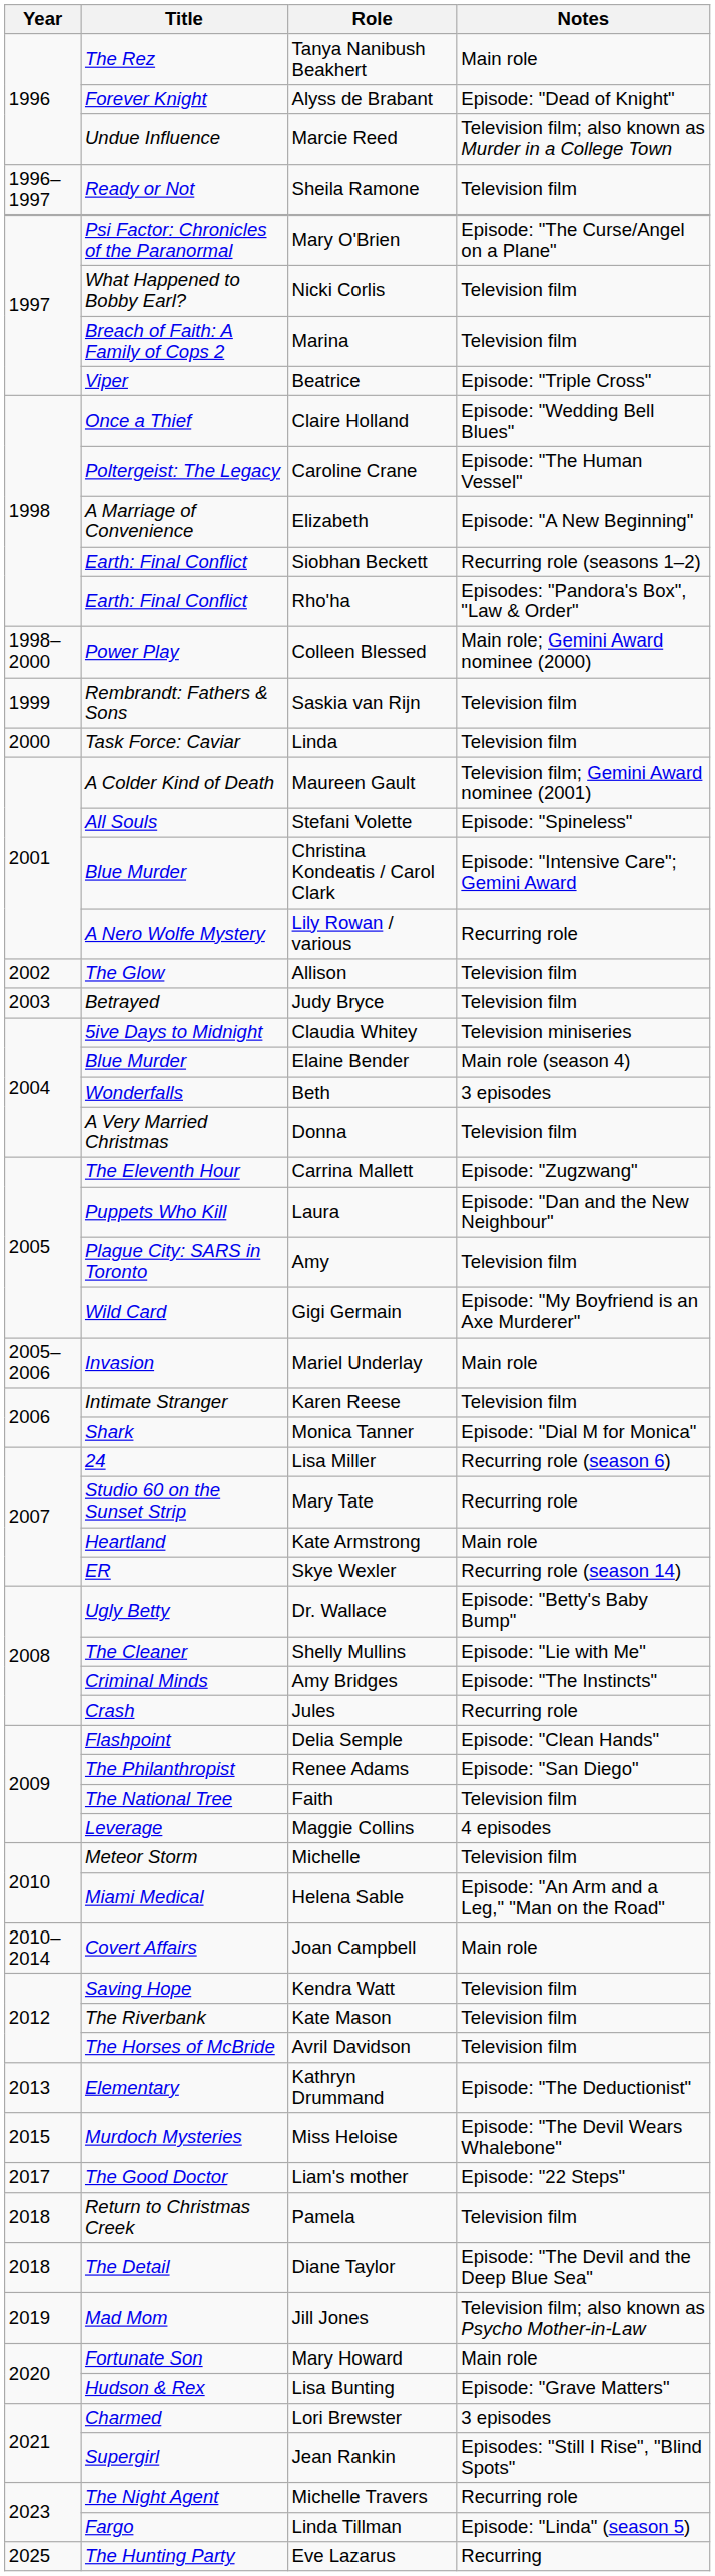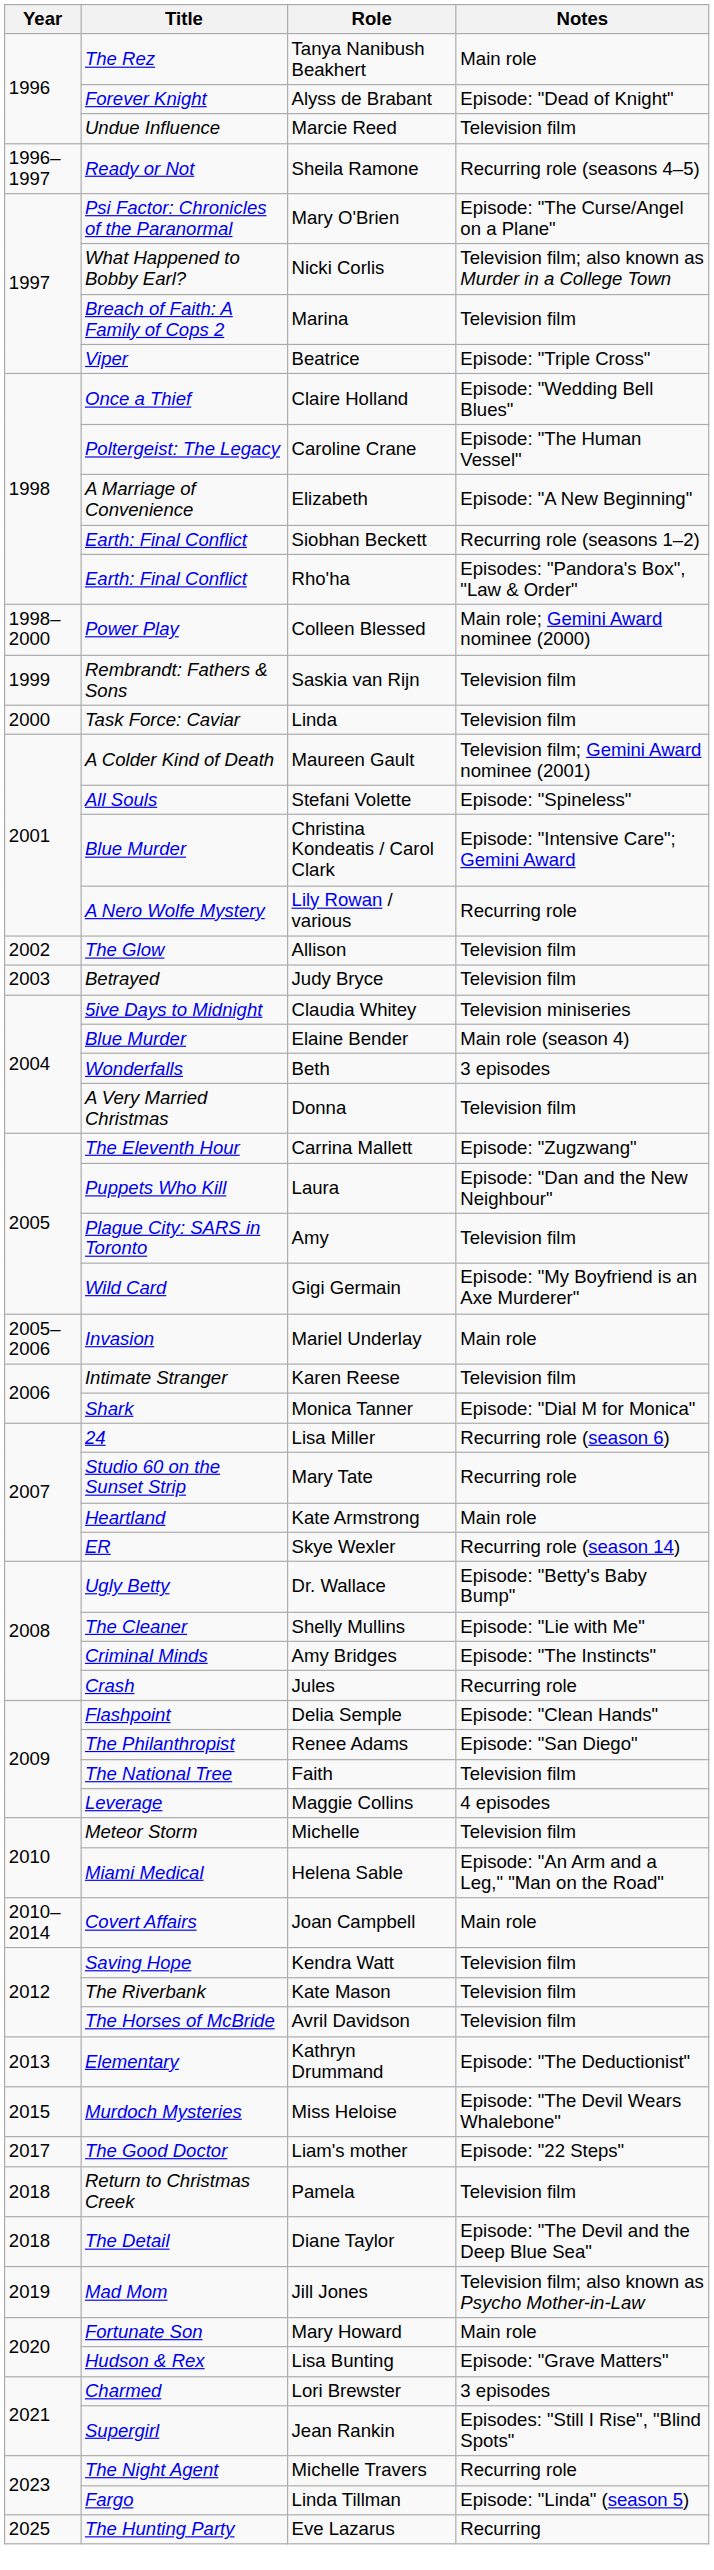Marcie Reed | Notes: Television film; also known as Murder in a College Town -> Television film
Sheila Ramone | Notes: Television film -> Recurring role (seasons 4–5)
Nicki Corlis | Notes: Television film -> Television film; also known as Murder in a College Town
